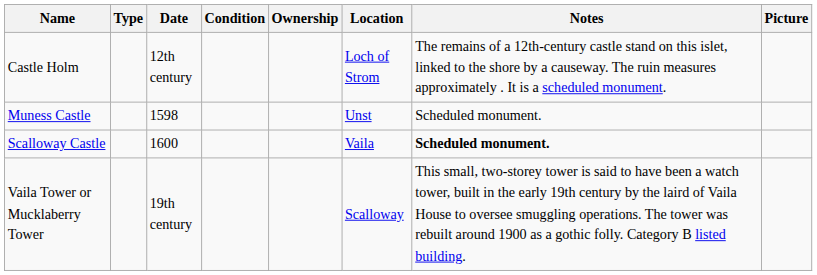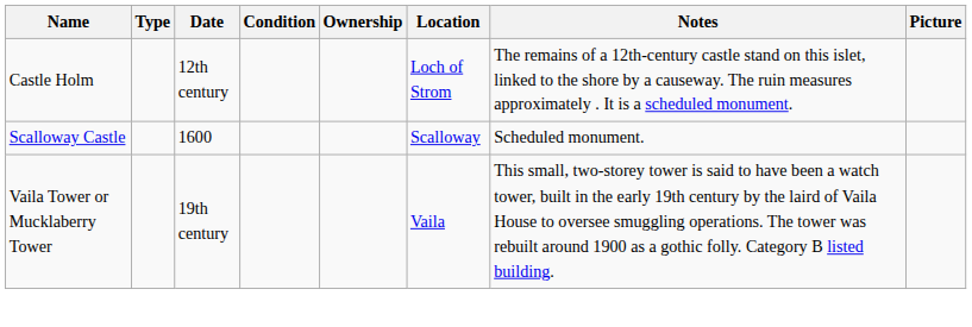- row: Muness Castle | 1598 | Unst | Scheduled monument.
Scalloway Castle | Location: Vaila -> Scalloway
Scalloway Castle | Notes: bold -> normal
Vaila Tower or Mucklaberry Tower | Location: Scalloway -> Vaila
